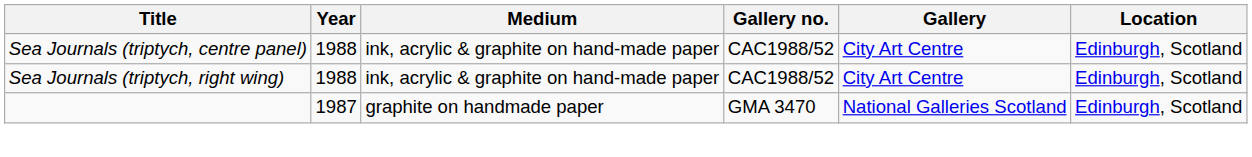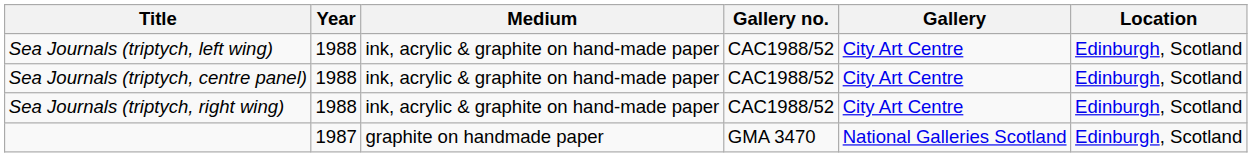+ row: Sea Journals (triptych, left wing) | 1988 | ink, acrylic & graphite on hand-made paper | CAC1988/52 | City Art Centre | Edinburgh, Scotland
